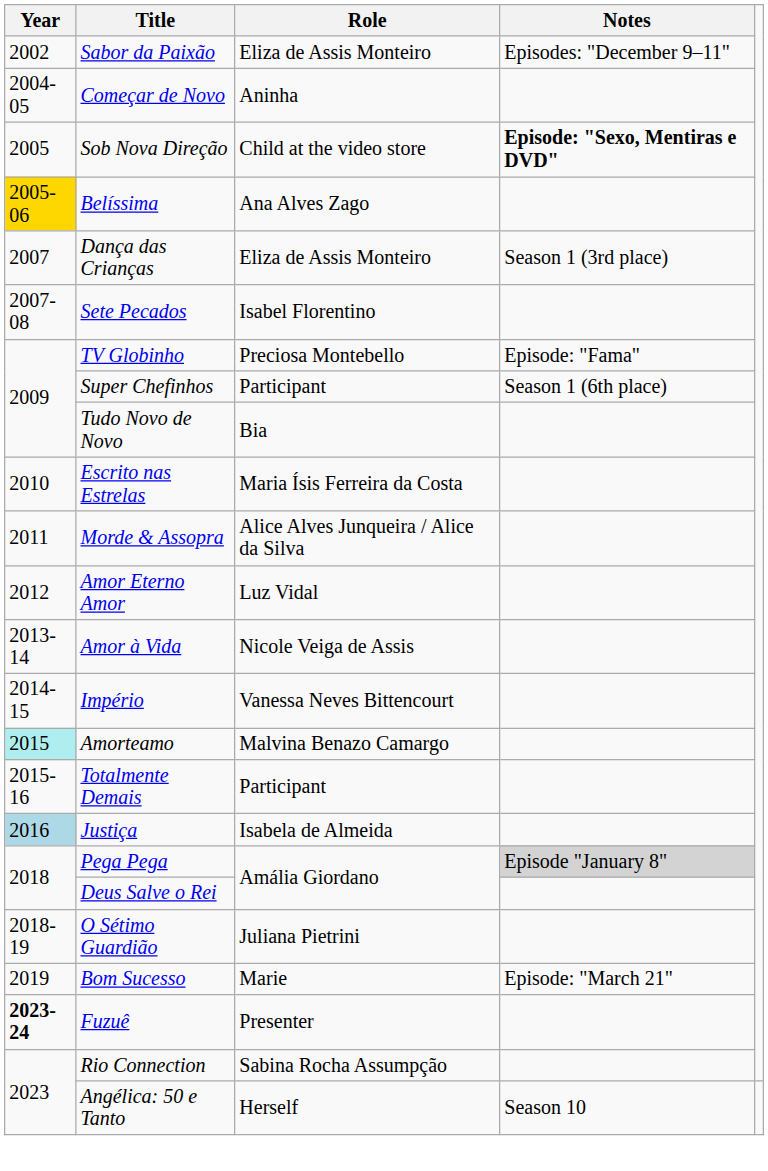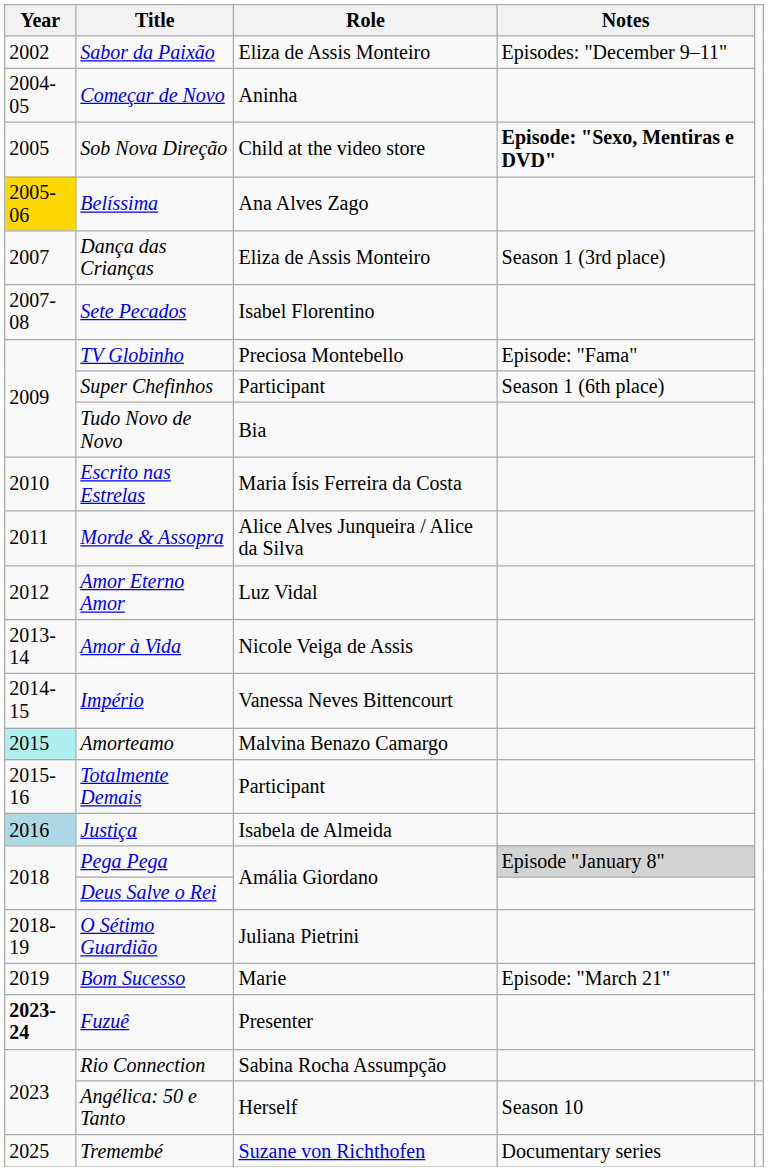+ row: 2025 | Tremembé | Suzane von Richthofen | Documentary series
